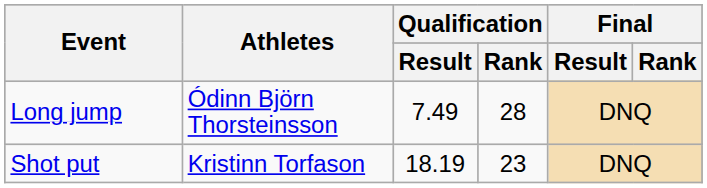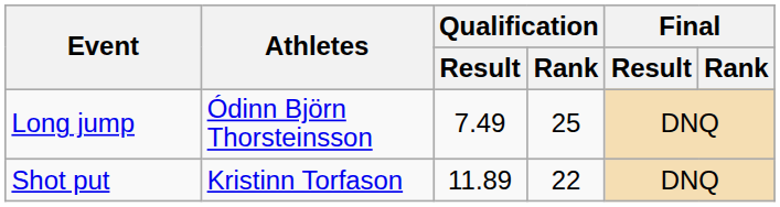Long jump | Qualification / Rank: 28 -> 25
Shot put | Qualification / Result: 18.19 -> 11.89
Shot put | Qualification / Rank: 23 -> 22
